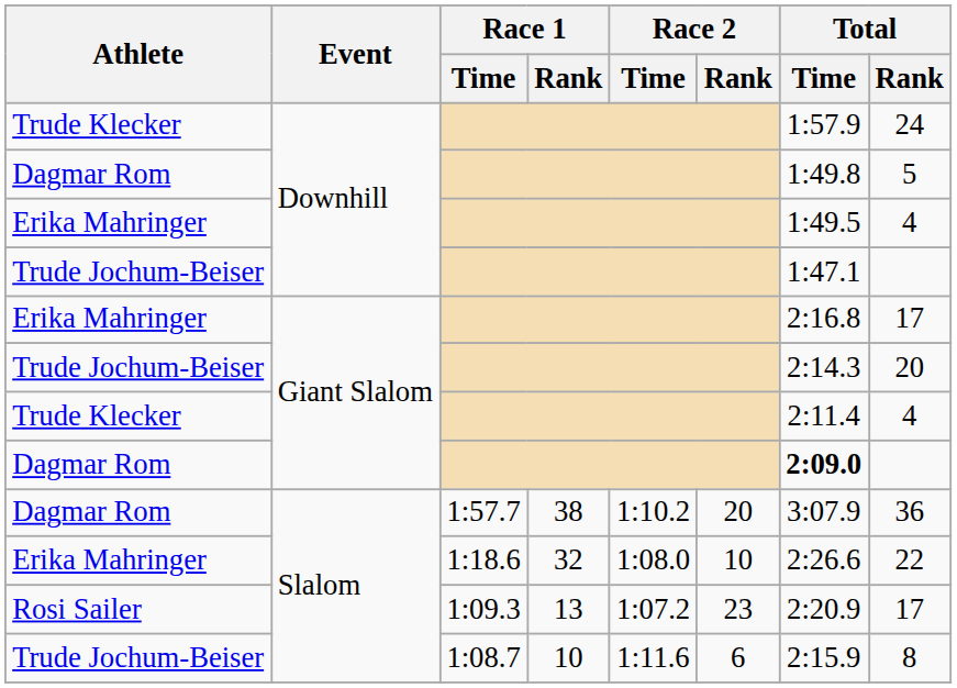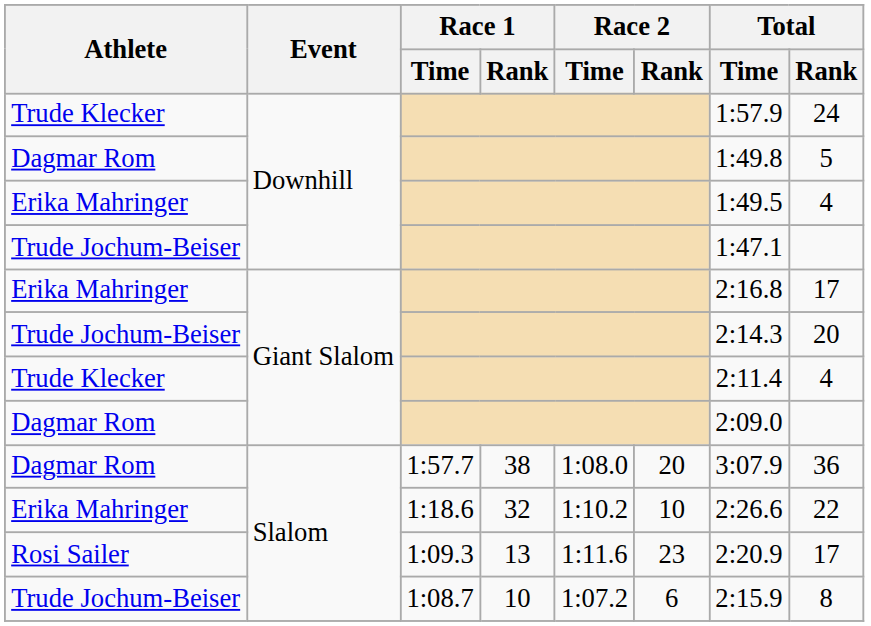Dagmar Rom / Giant Slalom | Total / Time: bold -> normal
Dagmar Rom / Slalom | Race 2 / Time: 1:10.2 -> 1:08.0
Erika Mahringer / Slalom | Race 2 / Time: 1:08.0 -> 1:10.2
Rosi Sailer | Race 2 / Time: 1:07.2 -> 1:11.6
Trude Jochum-Beiser / Slalom | Race 2 / Time: 1:11.6 -> 1:07.2
